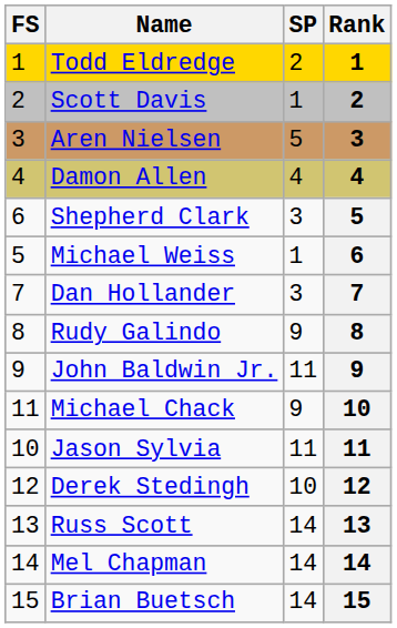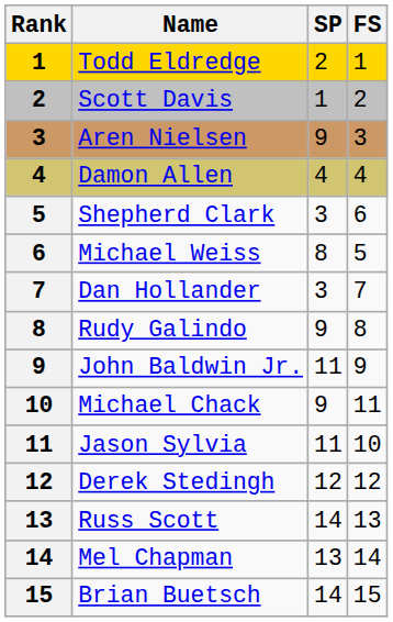columns swapped: Rank <-> FS
Aren Nielsen | SP: 5 -> 9
Michael Weiss | SP: 1 -> 8
Derek Stedingh | SP: 10 -> 12
Mel Chapman | SP: 14 -> 13
